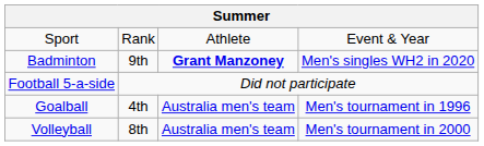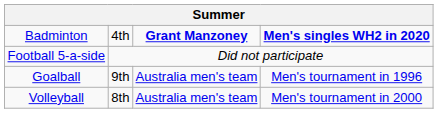- row: Sport | Rank | Athlete | Event & Year
Badminton | column 2: 9th -> 4th
Badminton | column 4: normal -> bold
Goalball | column 2: 4th -> 9th
